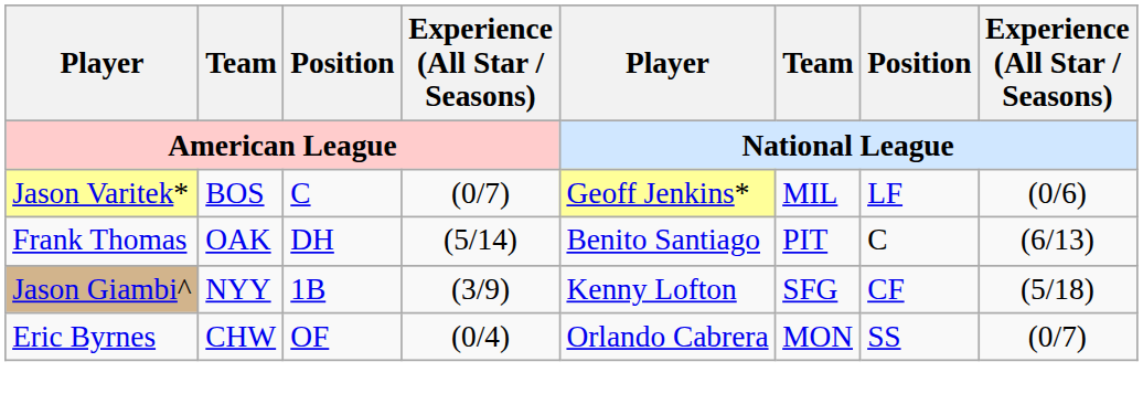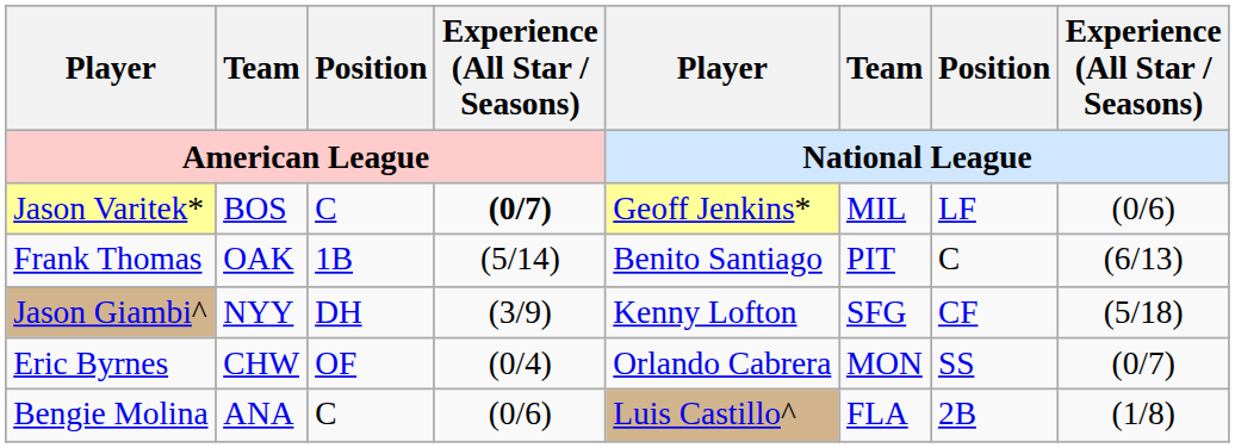Jason Varitek* | Experience (All Star / Seasons) / American League: normal -> bold
Frank Thomas | Position / American League: DH -> 1B
Jason Giambi^ | Position / American League: 1B -> DH
+ row: Bengie Molina | ANA | C | (0/6) | Luis Castillo^ | FLA | 2B | (1/8)
